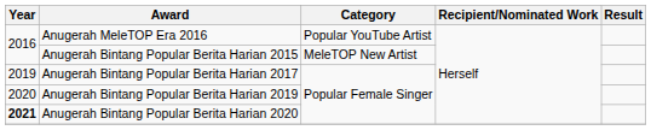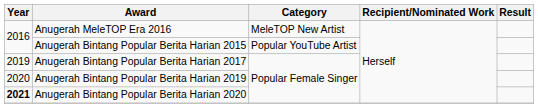Anugerah MeleTOP Era 2016 | Category: Popular YouTube Artist -> MeleTOP New Artist
Anugerah Bintang Popular Berita Harian 2015 | Category: MeleTOP New Artist -> Popular YouTube Artist
